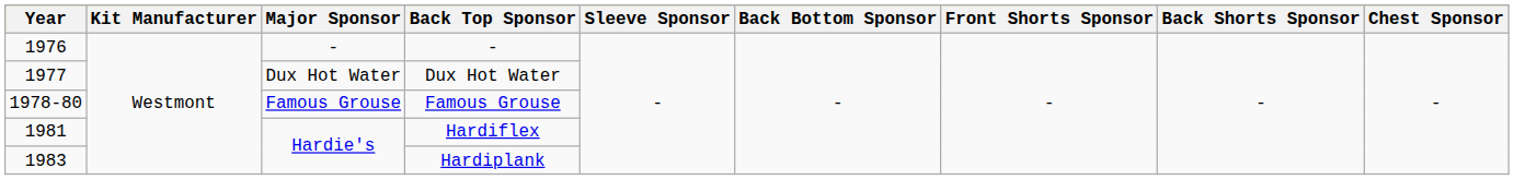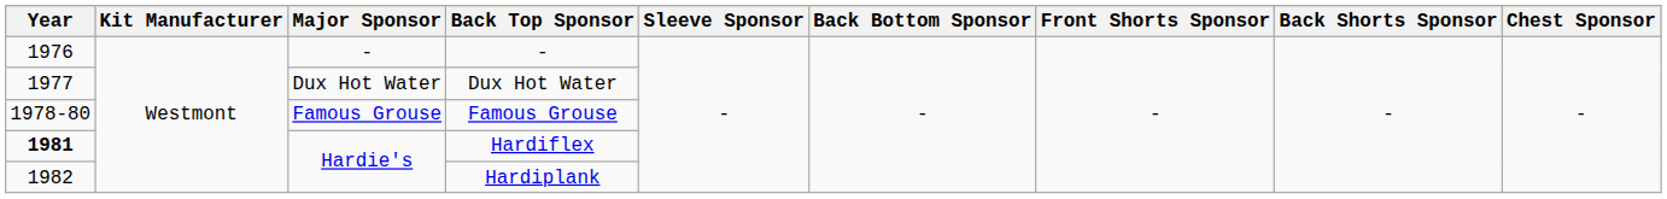Hardiflex | Year: normal -> bold
Hardiplank | Year: 1983 -> 1982
